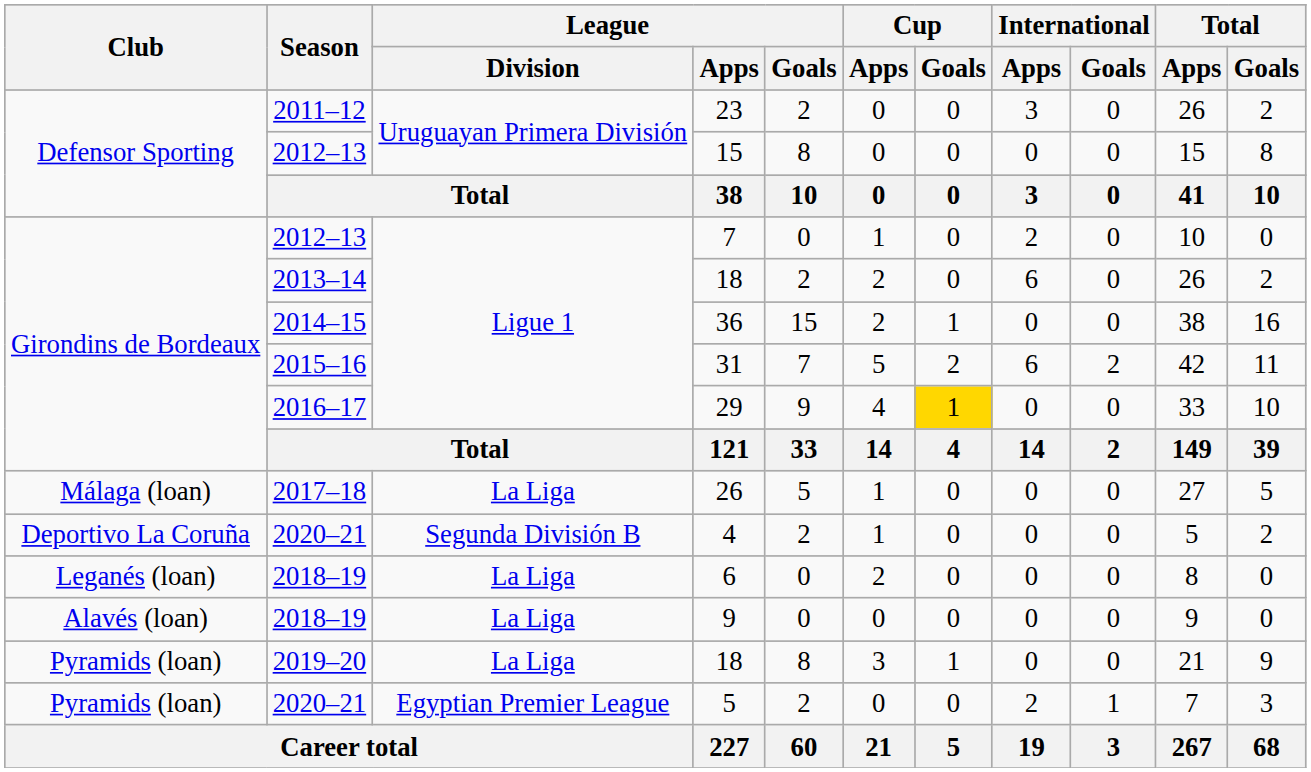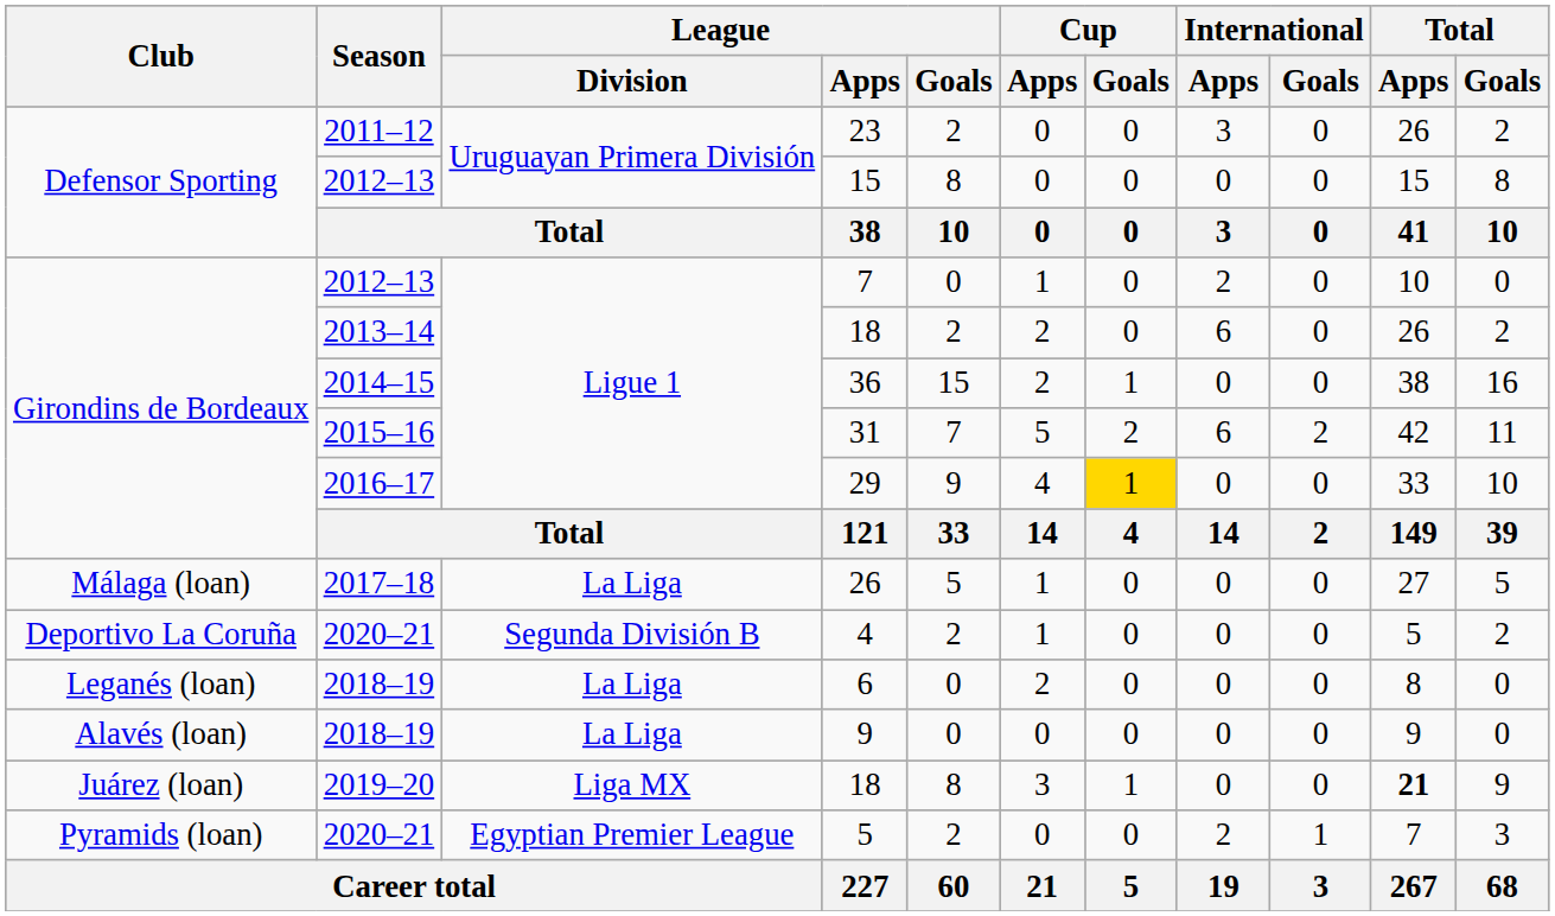2019–20 / 18 | Club: Pyramids (loan) -> Juárez (loan)
2019–20 / 18 | League / Division: La Liga -> Liga MX
2019–20 / 18 | Total / Apps: normal -> bold
